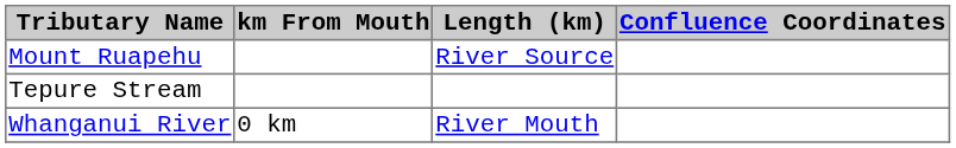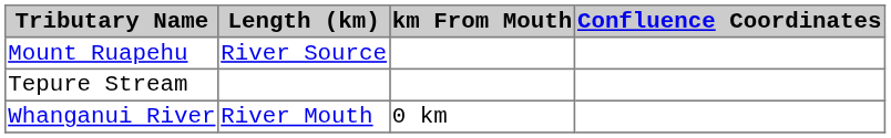columns swapped: Length (km) <-> km From Mouth
